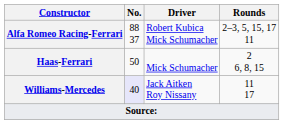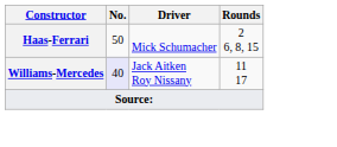- row: Alfa Romeo Racing-Ferrari | 88 37 | Robert Kubica Mick Schumacher | 2–3, 5, 15, 17 11
